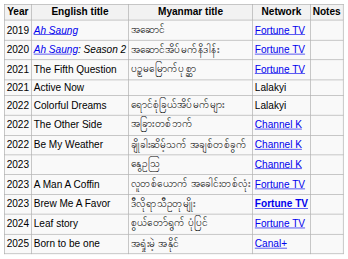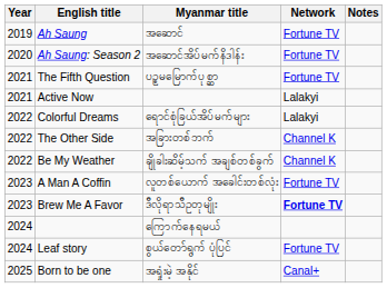- row: 2023 | နွေဥဩ | Channel K
+ row: 2024 | ကြောက်နေရမယ်
